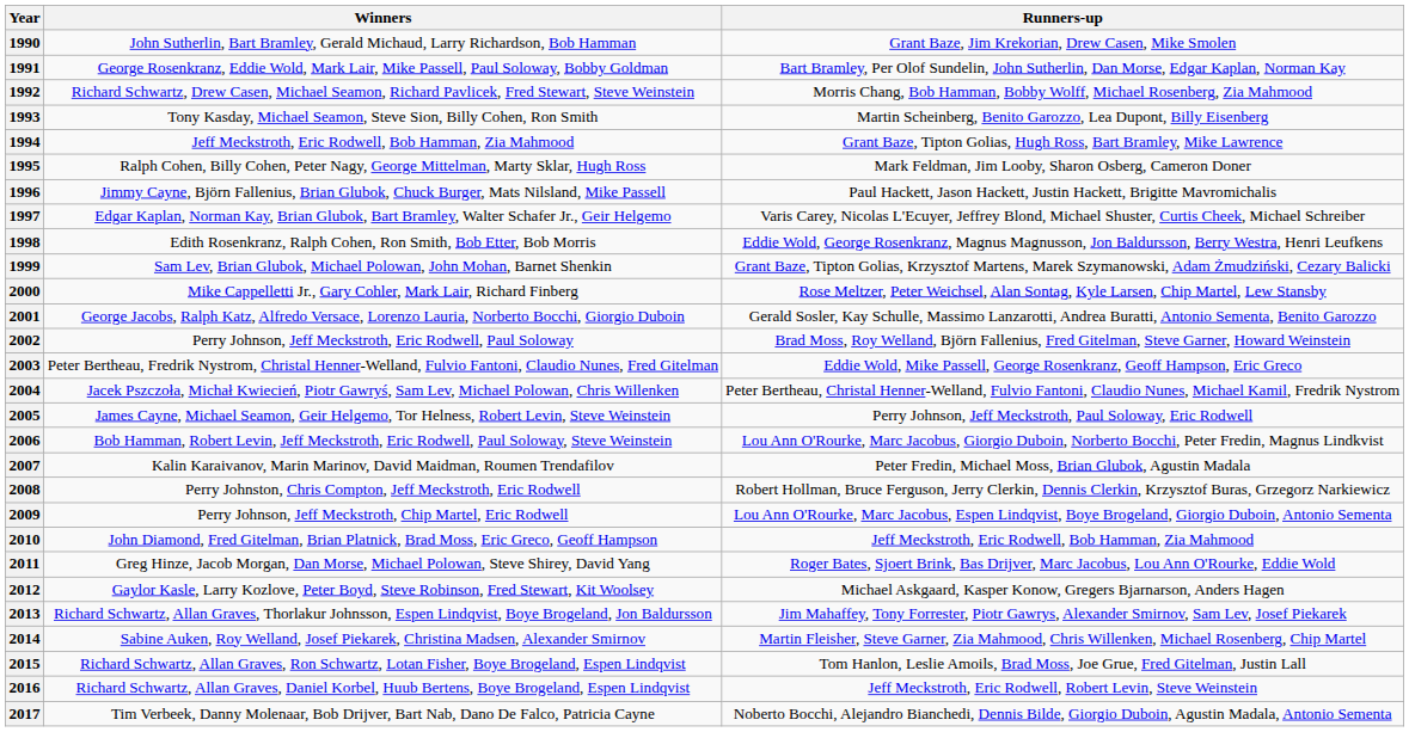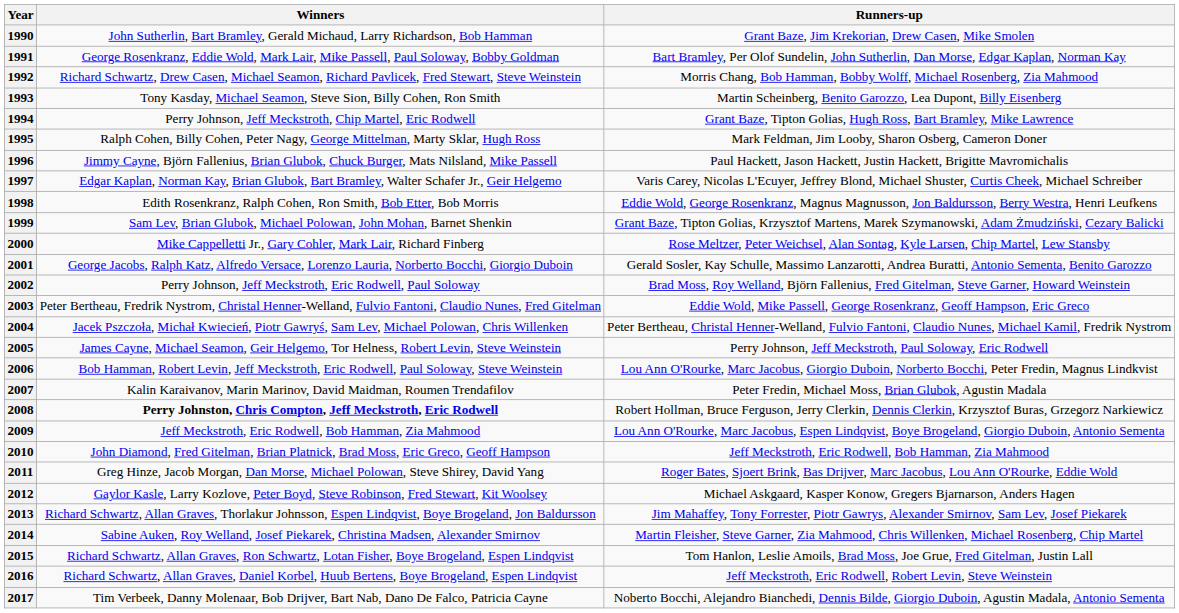1994 | Winners: Jeff Meckstroth, Eric Rodwell, Bob Hamman, Zia Mahmood -> Perry Johnson, Jeff Meckstroth, Chip Martel, Eric Rodwell
2008 | Winners: normal -> bold
2009 | Winners: Perry Johnson, Jeff Meckstroth, Chip Martel, Eric Rodwell -> Jeff Meckstroth, Eric Rodwell, Bob Hamman, Zia Mahmood
